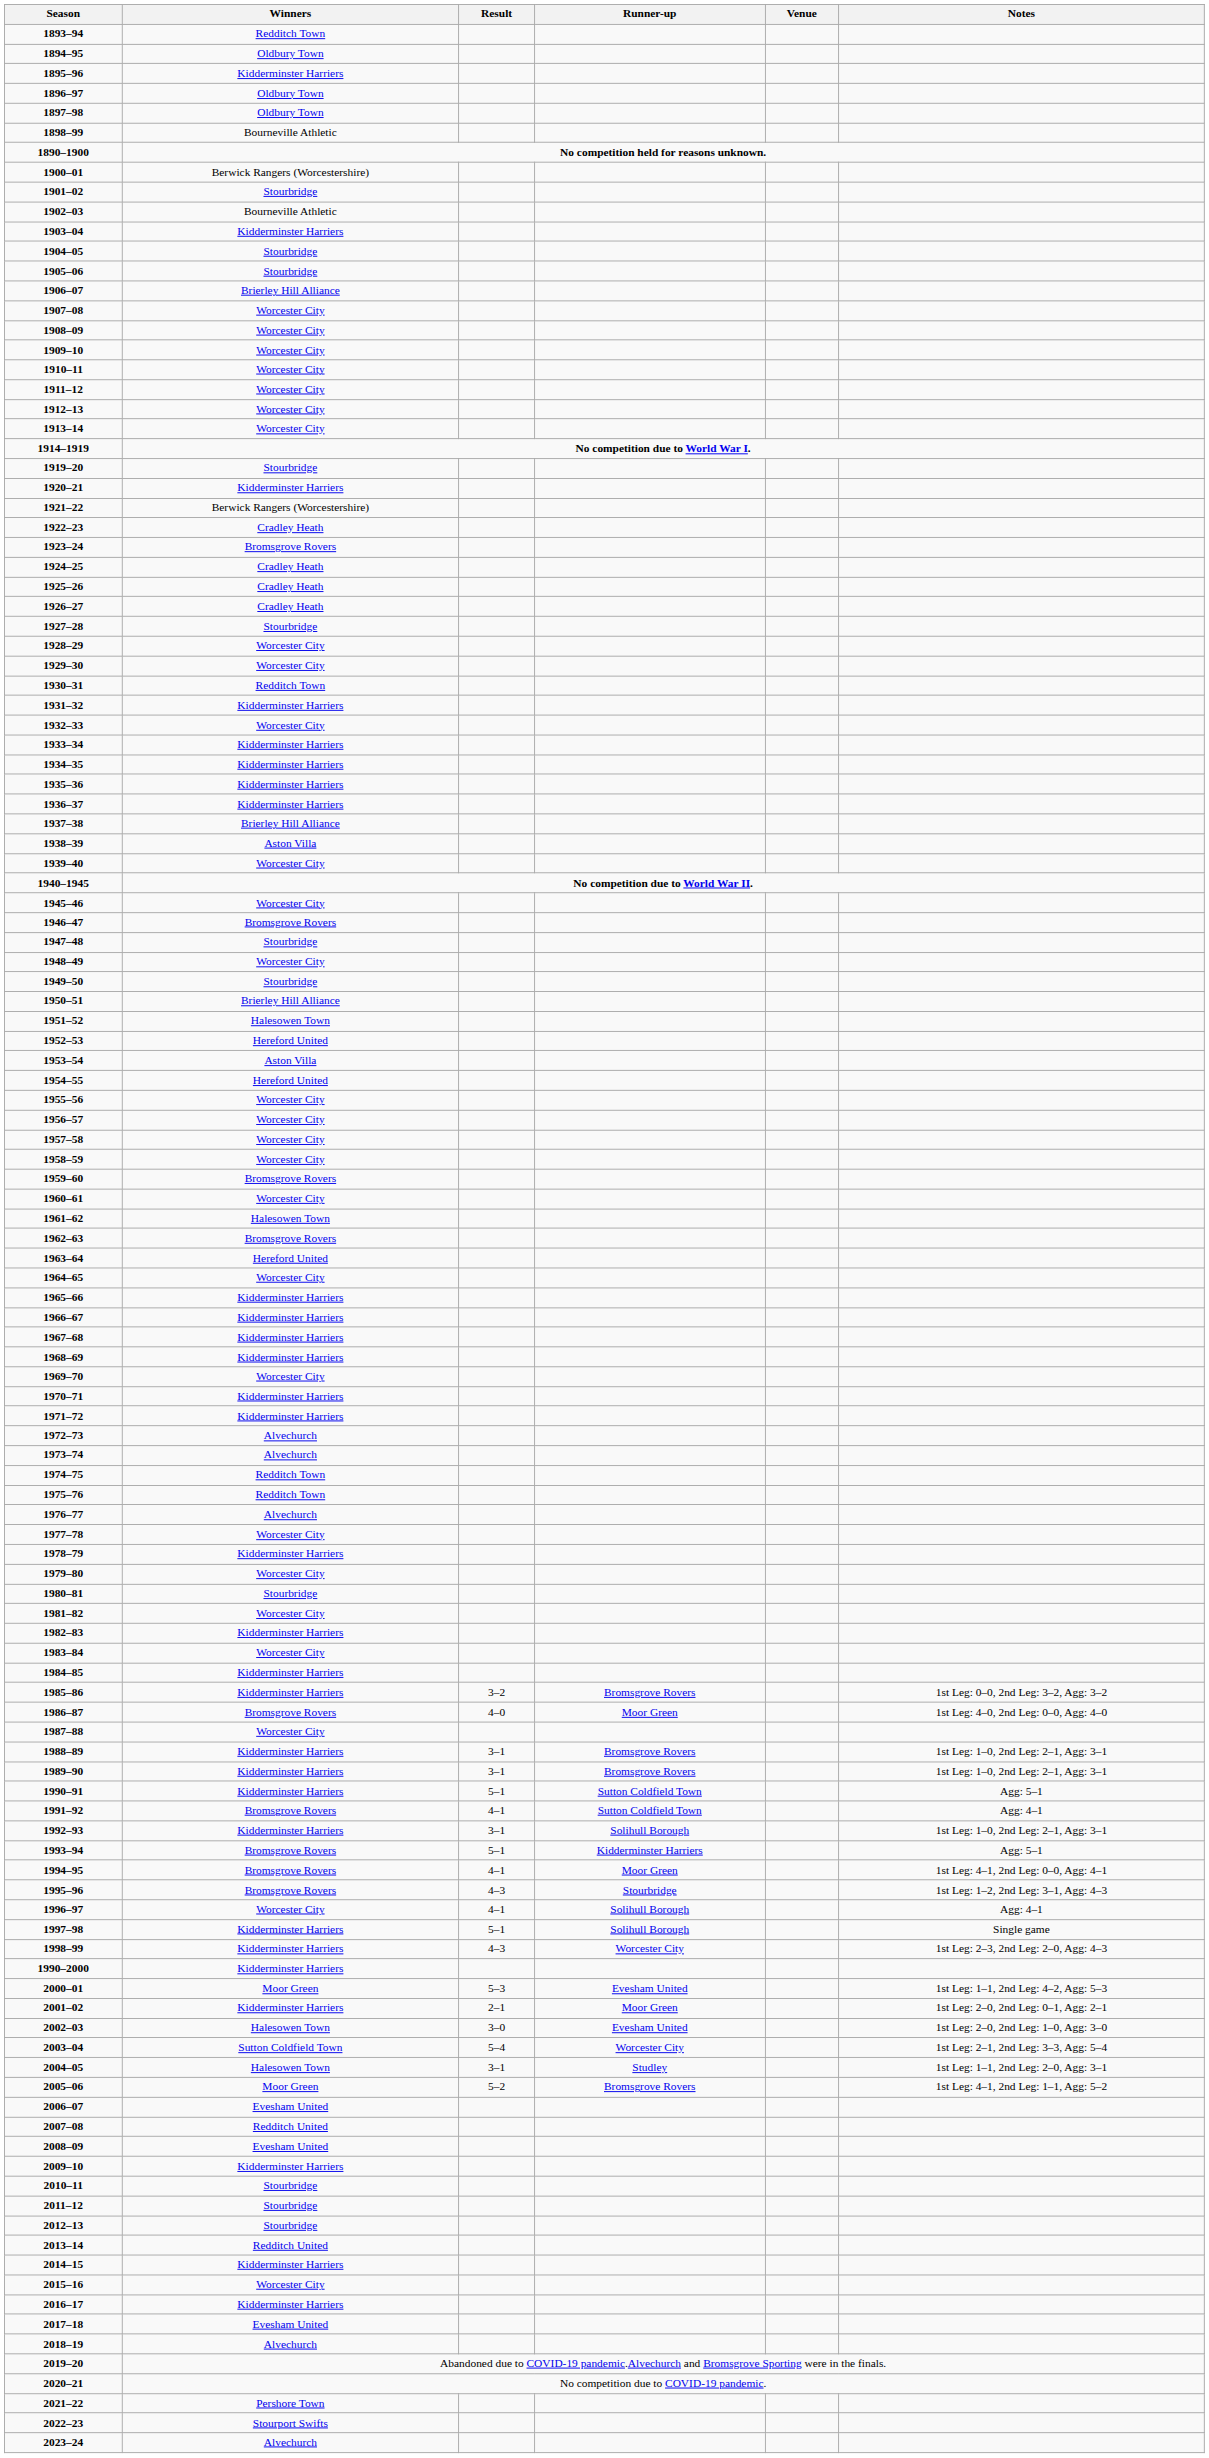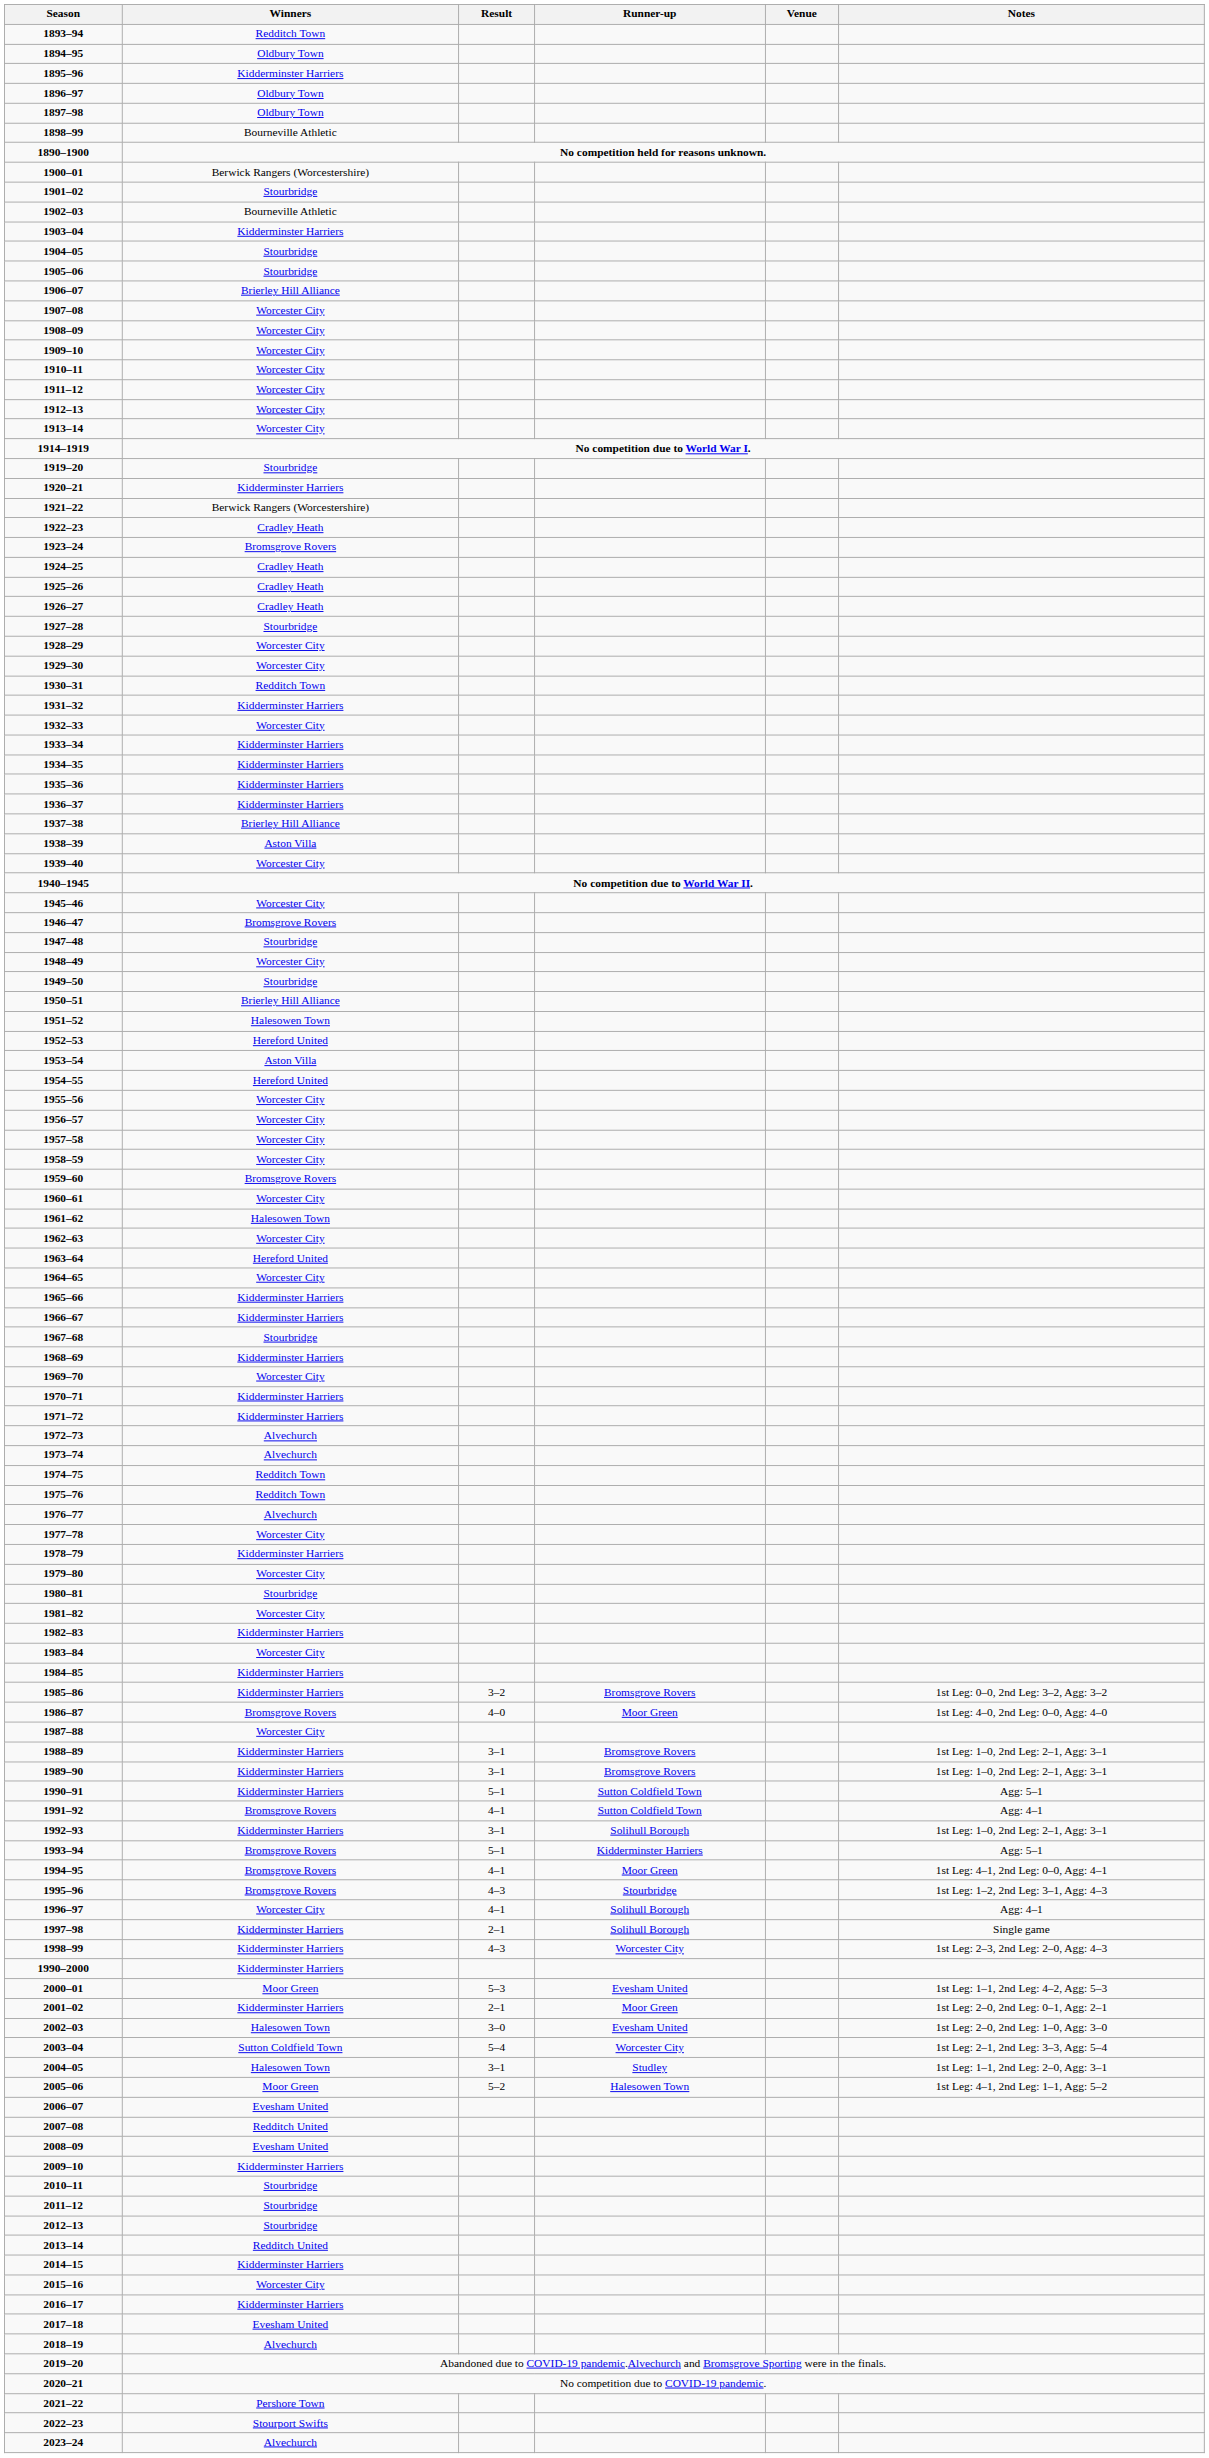1962–63 | Winners: Bromsgrove Rovers -> Worcester City
1967–68 | Winners: Kidderminster Harriers -> Stourbridge
1997–98 | Result: 5–1 -> 2–1
2005–06 | Runner-up: Bromsgrove Rovers -> Halesowen Town
